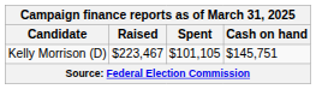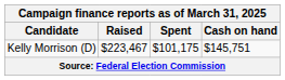Kelly Morrison (D) | Spent: $101,105 -> $101,175
